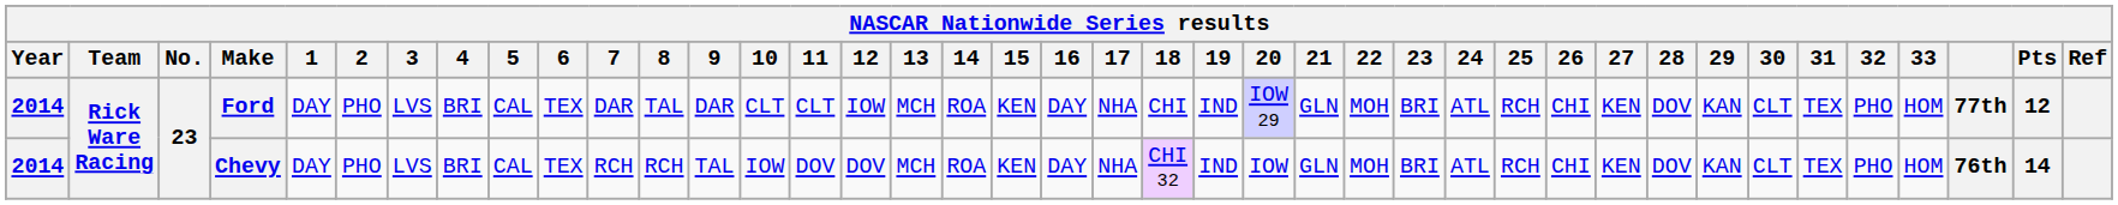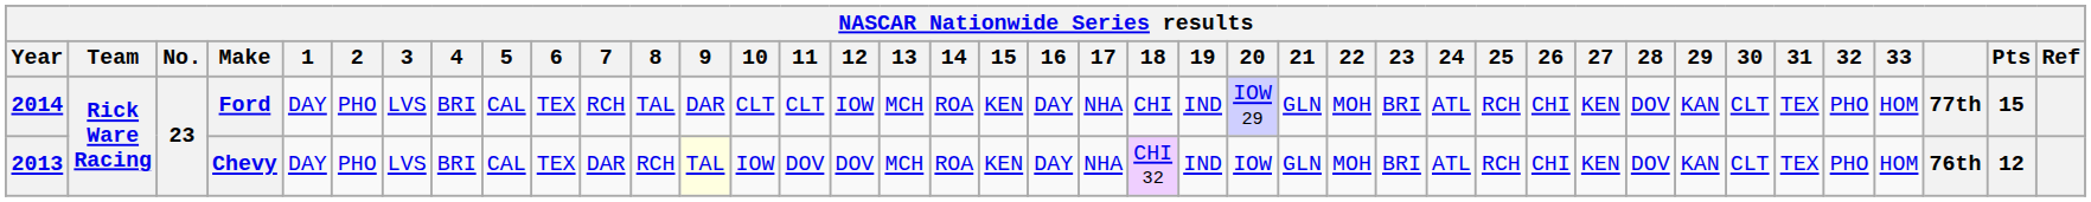Ford | 7: DAR -> RCH
Ford | Pts: 12 -> 15
Chevy | Year: 2014 -> 2013
Chevy | 7: RCH -> DAR
Chevy | 9: no background -> lightyellow background
Chevy | Pts: 14 -> 12
